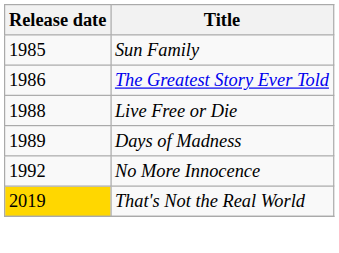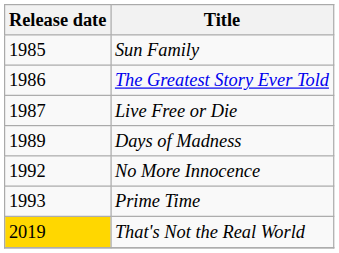Live Free or Die | Release date: 1988 -> 1987
+ row: 1993 | Prime Time
